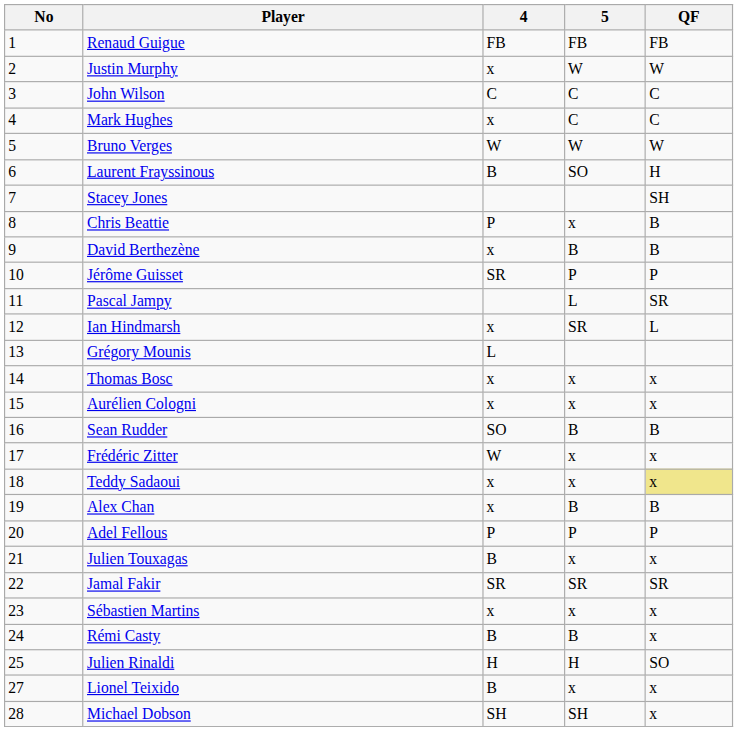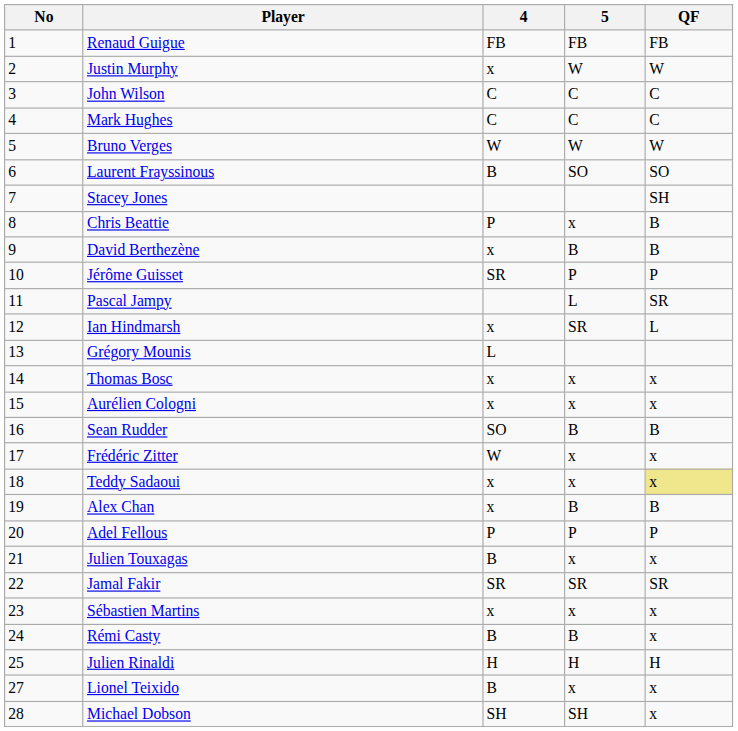Mark Hughes | 4: x -> C
Laurent Frayssinous | QF: H -> SO
Julien Rinaldi | QF: SO -> H
